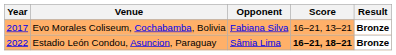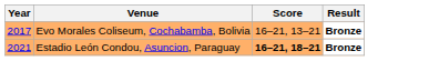- column: Opponent | Fabiana Silva | Sâmia Lima
Estadio León Condou, Asuncion, Paraguay | Year: 2022 -> 2021
